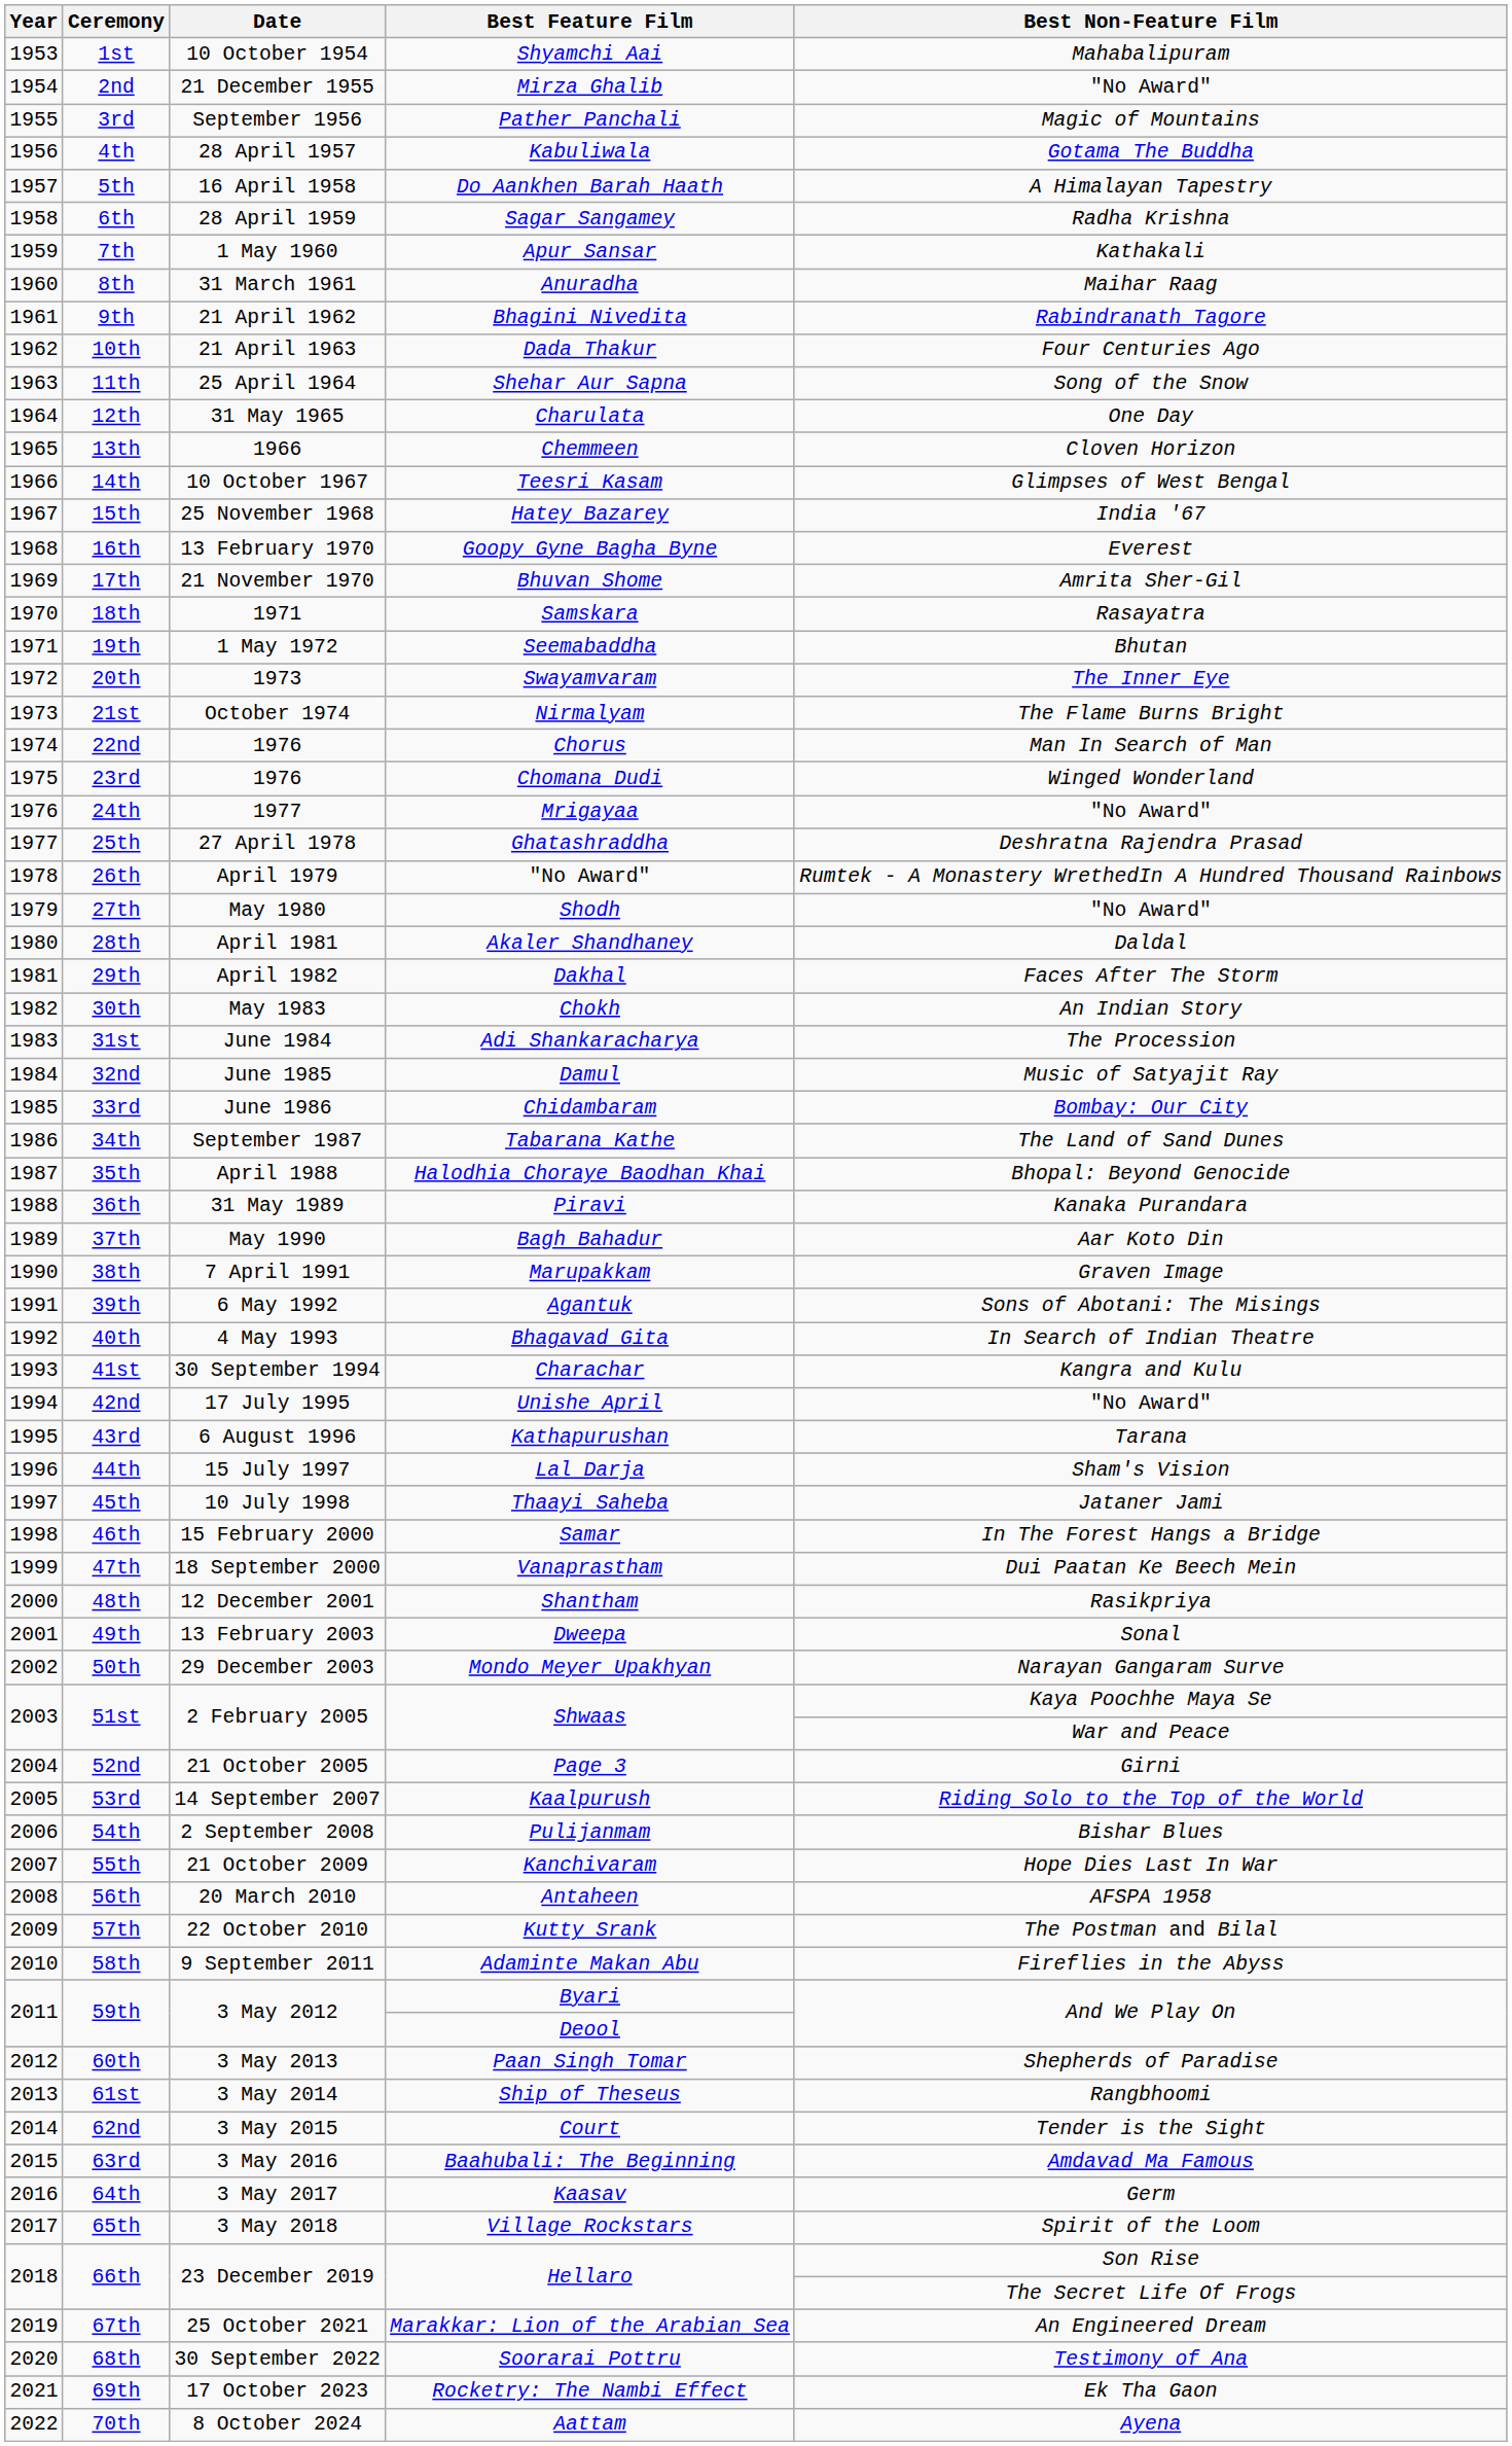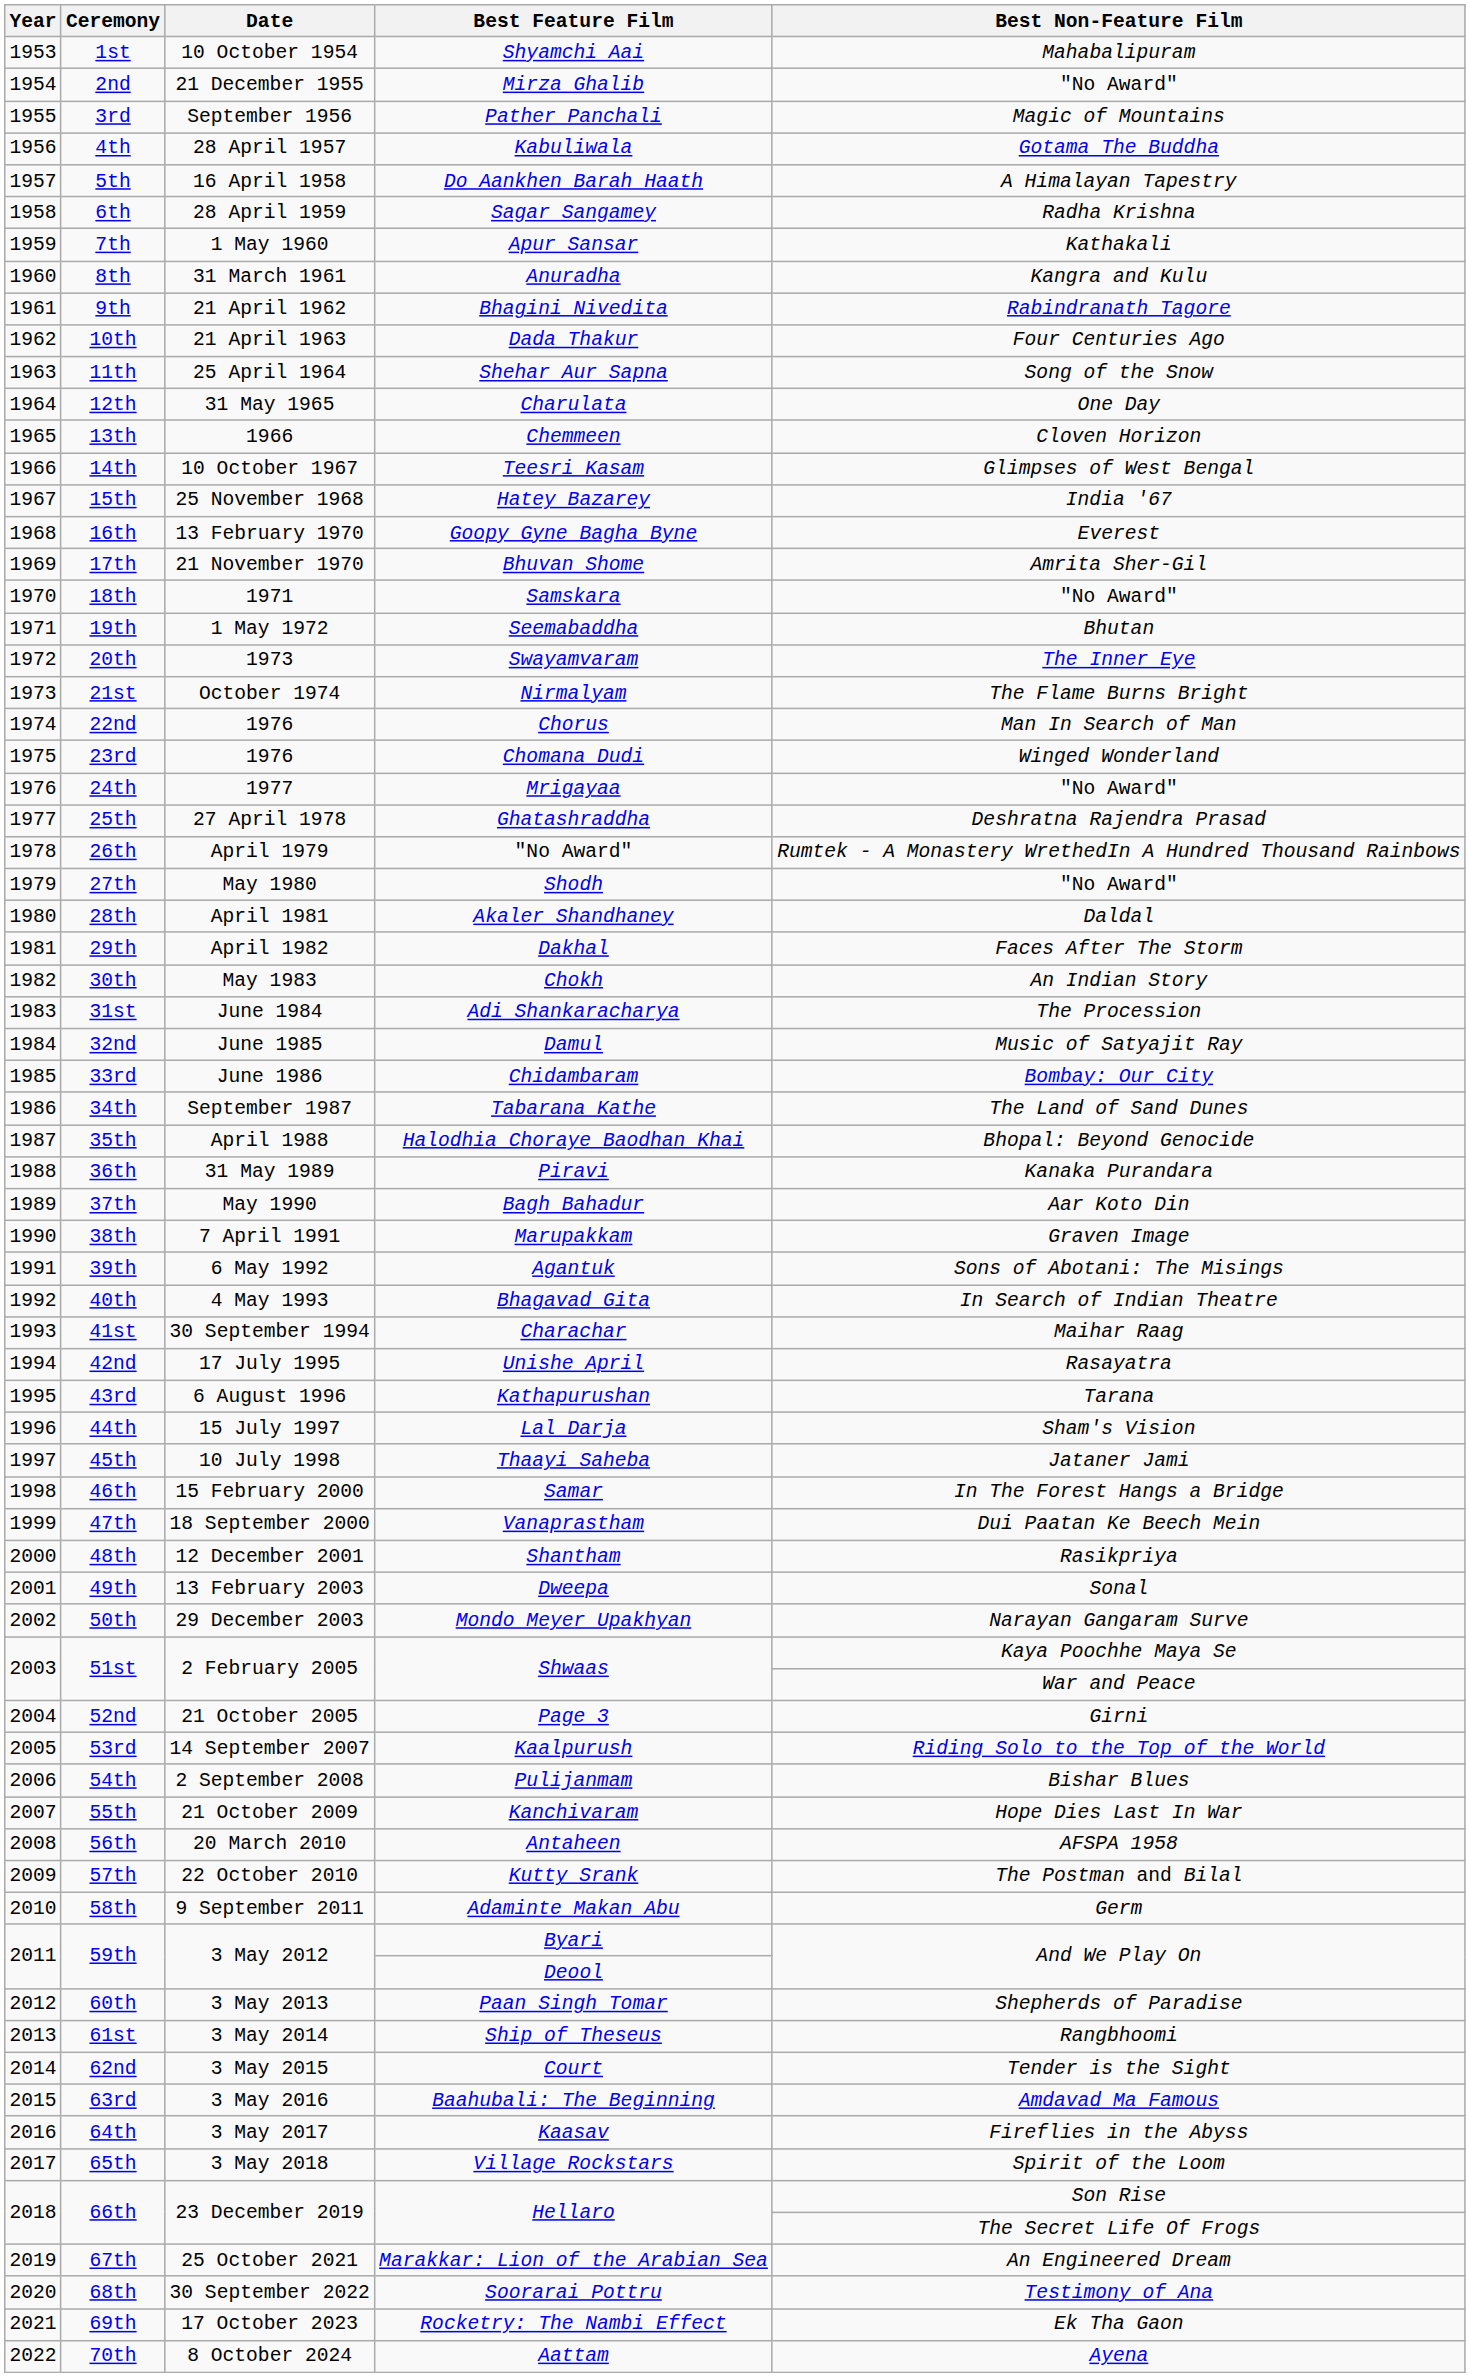Anuradha | Best Non-Feature Film: Maihar Raag -> Kangra and Kulu
Samskara | Best Non-Feature Film: Rasayatra -> "No Award"
Charachar | Best Non-Feature Film: Kangra and Kulu -> Maihar Raag
Unishe April | Best Non-Feature Film: "No Award" -> Rasayatra
Adaminte Makan Abu | Best Non-Feature Film: Fireflies in the Abyss -> Germ
Kaasav | Best Non-Feature Film: Germ -> Fireflies in the Abyss
